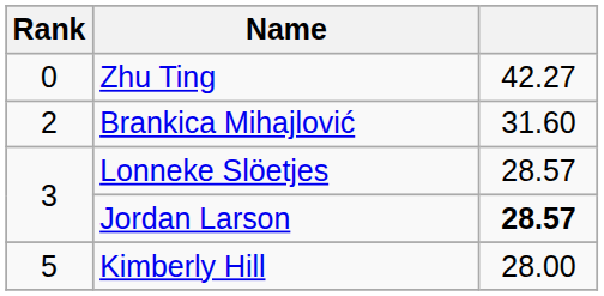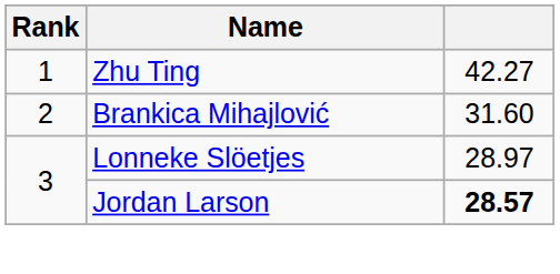Zhu Ting | Rank: 0 -> 1
Lonneke Slöetjes | column 3: 28.57 -> 28.97
- row: 5 | Kimberly Hill | 28.00
